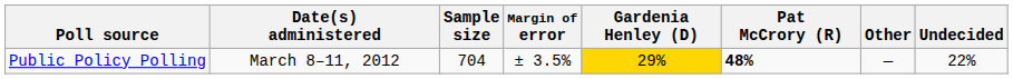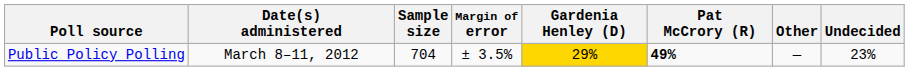Public Policy Polling | Pat McCrory (R): 48% -> 49%
Public Policy Polling | Undecided: 22% -> 23%
